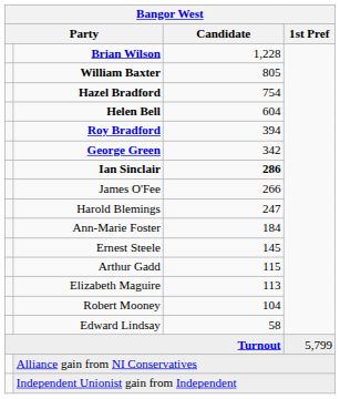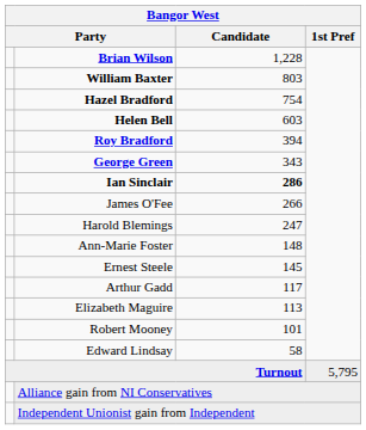William Baxter | Bangor West / Candidate: 805 -> 803
Helen Bell | Bangor West / Candidate: 604 -> 603
George Green | Bangor West / Candidate: 342 -> 343
Ann-Marie Foster | Bangor West / Candidate: 184 -> 148
Arthur Gadd | Bangor West / Candidate: 115 -> 117
Robert Mooney | Bangor West / Candidate: 104 -> 101
Turnout | Bangor West / 1st Pref: 5,799 -> 5,795
